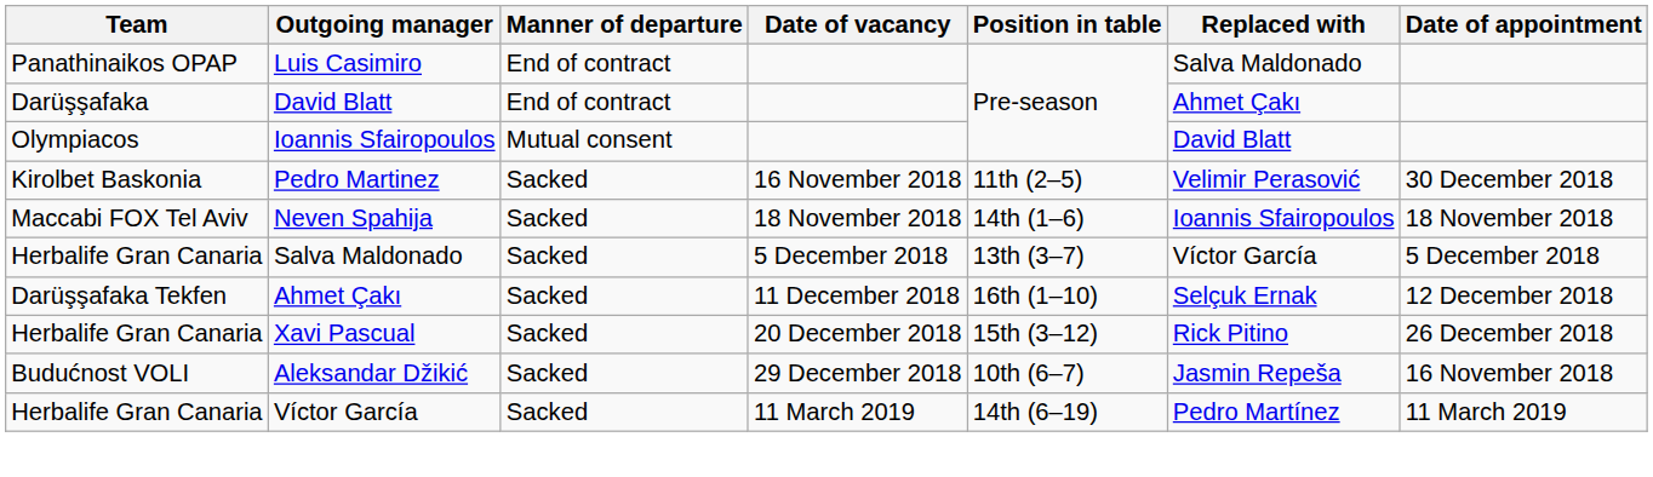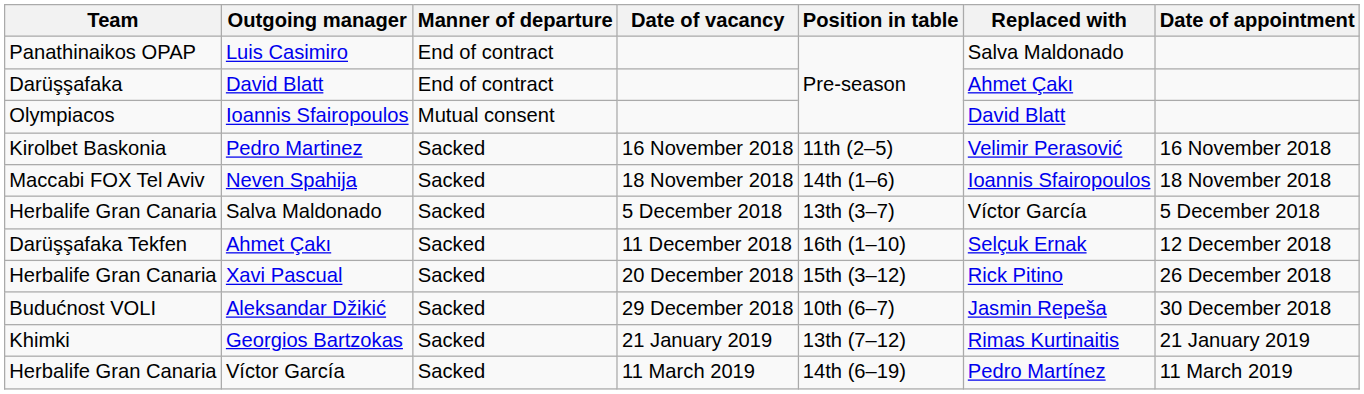Pedro Martinez | Date of appointment: 30 December 2018 -> 16 November 2018
Aleksandar Džikić | Date of appointment: 16 November 2018 -> 30 December 2018
+ row: Khimki | Georgios Bartzokas | Sacked | 21 January 2019 | 13th (7–12) | Rimas Kurtinaitis | 21 January 2019
